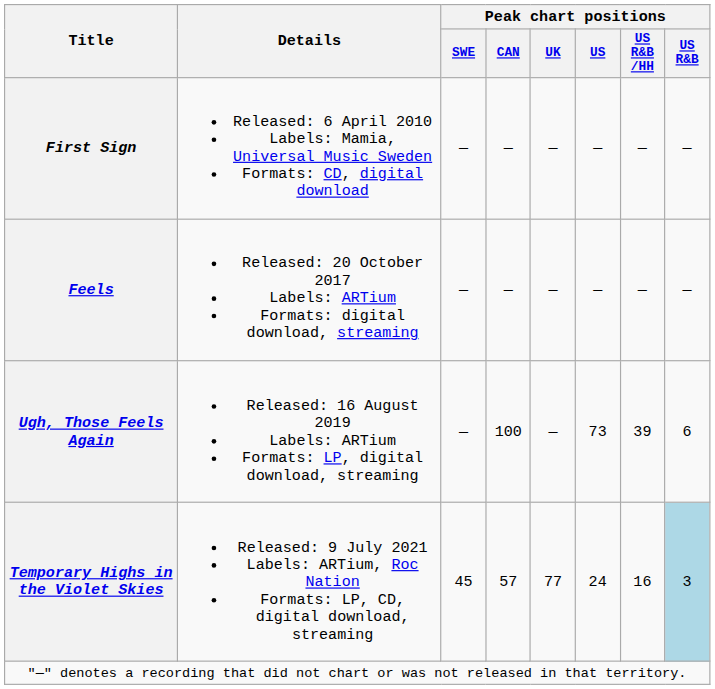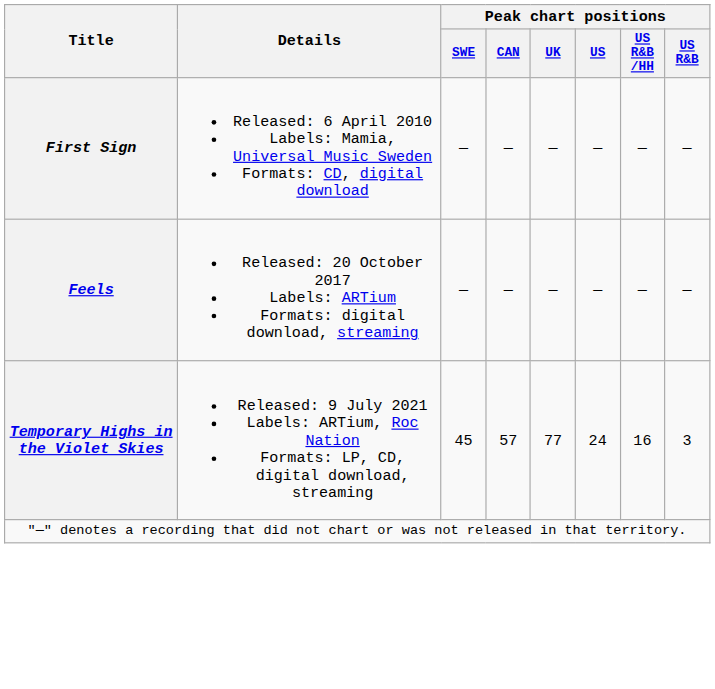- row: Ugh, Those Feels Again | Released: 16 August 2019 Labels: ARTium Formats: LP, digital download, streaming | — | 100 | — | 73 | 39 | 6
Temporary Highs in the Violet Skies | Peak chart positions / US R&B: lightblue background -> no background
